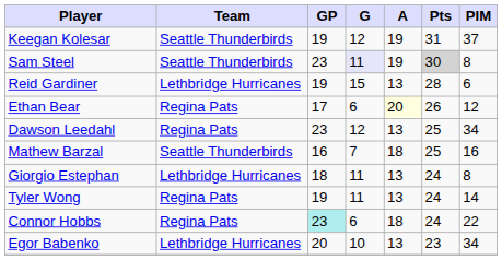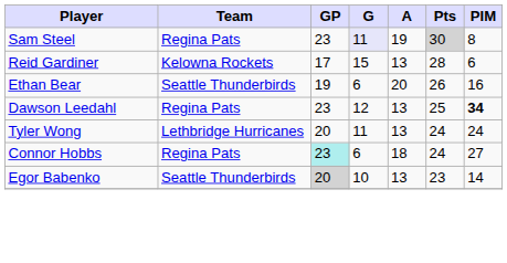- row: Keegan Kolesar | Seattle Thunderbirds | 19 | 12 | 19 | 31 | 37
Sam Steel | Team: Seattle Thunderbirds -> Regina Pats
Reid Gardiner | Team: Lethbridge Hurricanes -> Kelowna Rockets
Reid Gardiner | GP: 19 -> 17
Ethan Bear | Team: Regina Pats -> Seattle Thunderbirds
Ethan Bear | GP: 17 -> 19
Ethan Bear | A: lightyellow background -> no background
Ethan Bear | PIM: 12 -> 16
Dawson Leedahl | PIM: normal -> bold
- row: Mathew Barzal | Seattle Thunderbirds | 16 | 7 | 18 | 25 | 16
- row: Giorgio Estephan | Lethbridge Hurricanes | 18 | 11 | 13 | 24 | 8
Tyler Wong | Team: Regina Pats -> Lethbridge Hurricanes
Tyler Wong | GP: 19 -> 20
Tyler Wong | PIM: 14 -> 24
Connor Hobbs | PIM: 22 -> 27
Egor Babenko | Team: Lethbridge Hurricanes -> Seattle Thunderbirds
Egor Babenko | GP: no background -> lightgrey background
Egor Babenko | PIM: 34 -> 14
